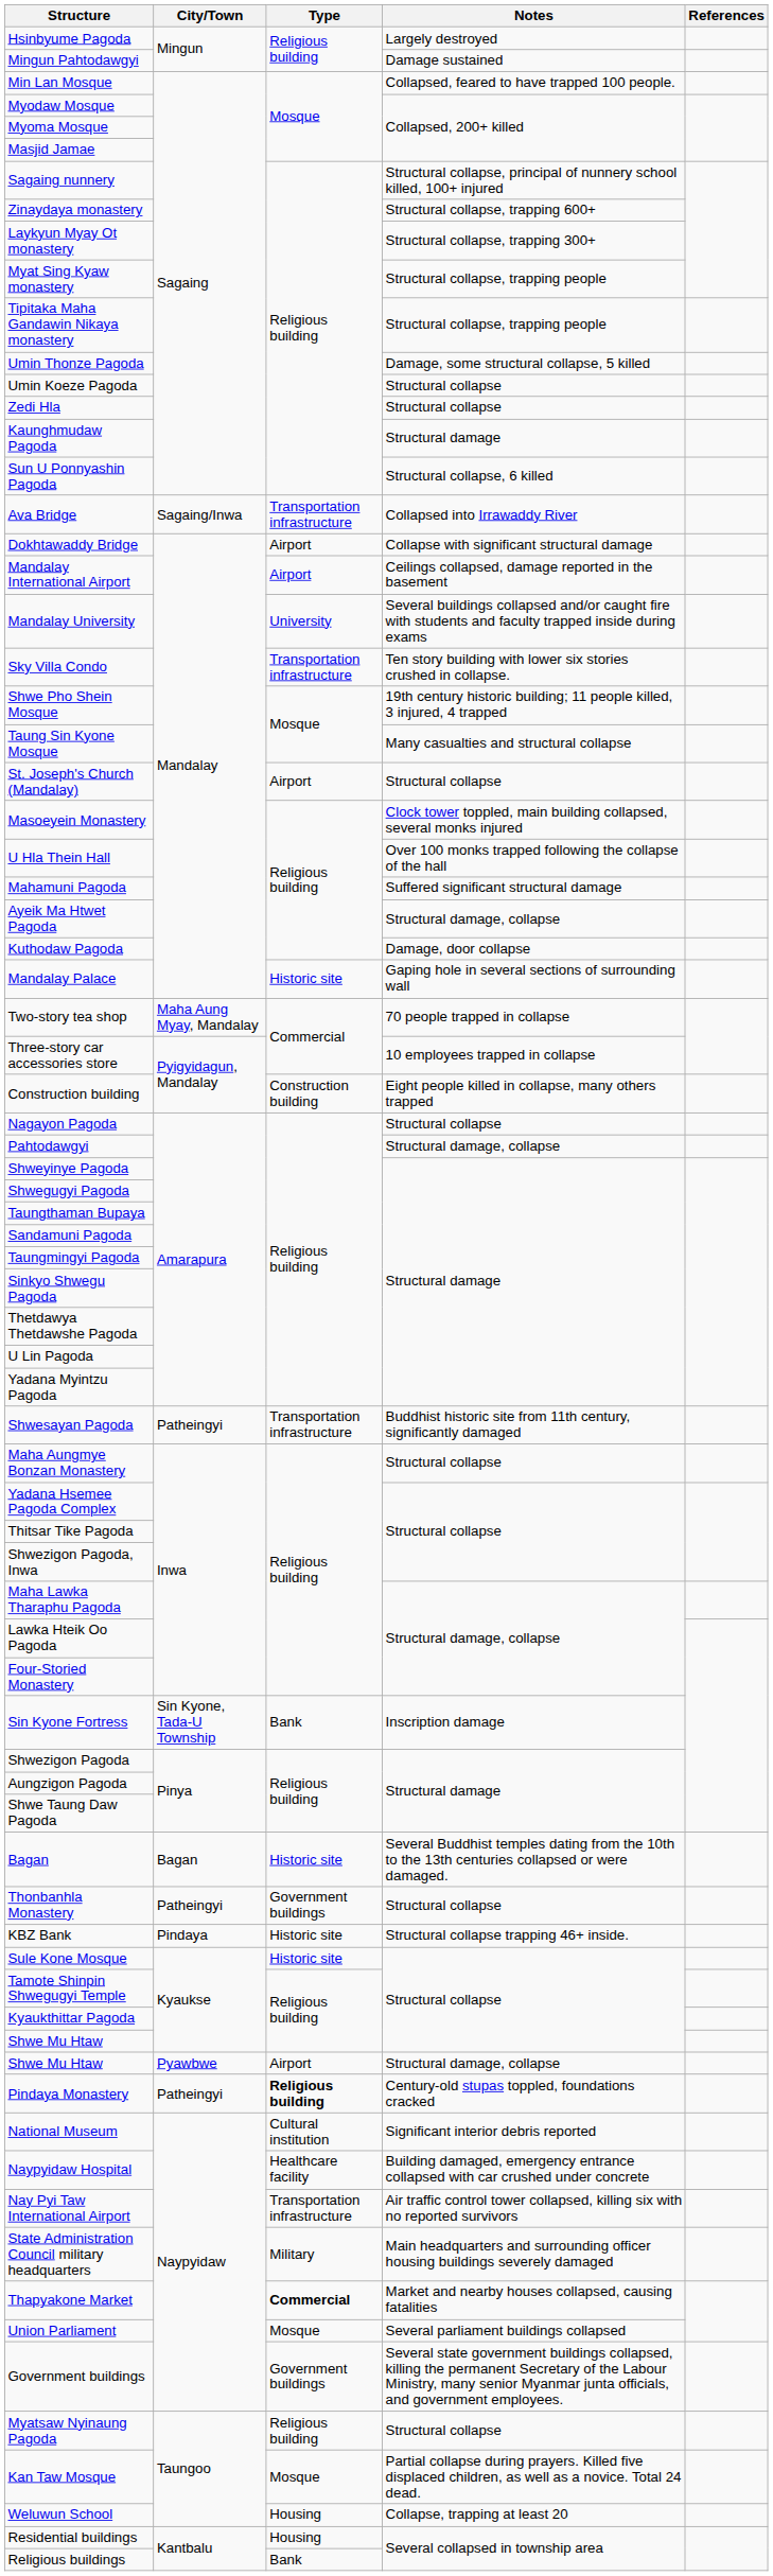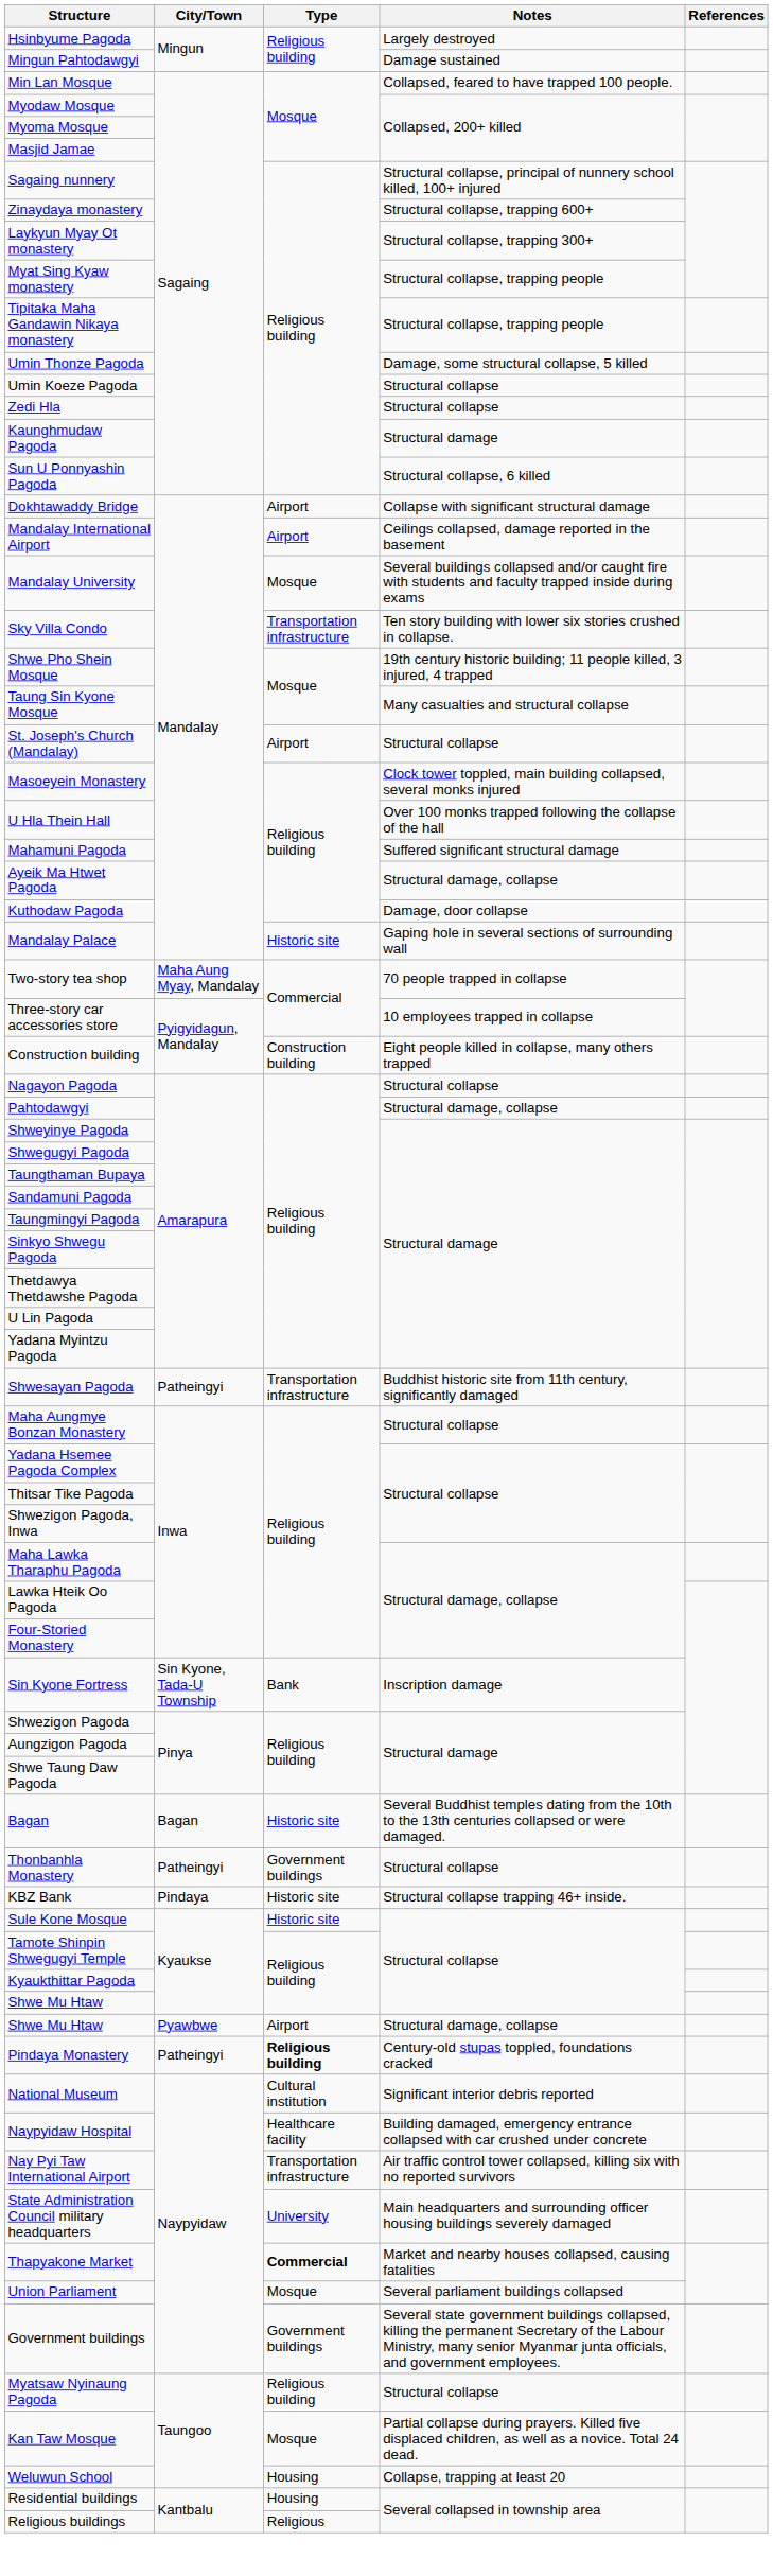- row: Ava Bridge | Sagaing/Inwa | Transportation infrastructure | Collapsed into Irrawaddy River
Mandalay University | Type: University -> Mosque
State Administration Council military headquarters | Type: Military -> University
Religious buildings | Type: Bank -> Religious
